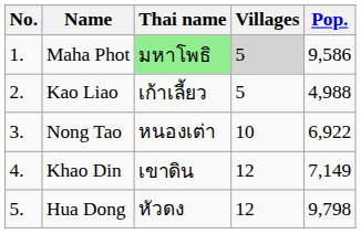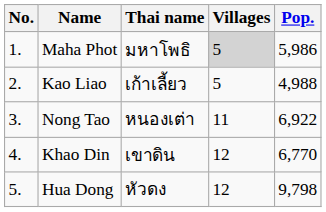Maha Phot | Thai name: lightgreen background -> no background
Maha Phot | Pop.: 9,586 -> 5,986
Nong Tao | Villages: 10 -> 11
Khao Din | Pop.: 7,149 -> 6,770
